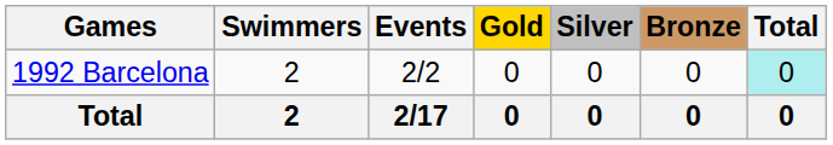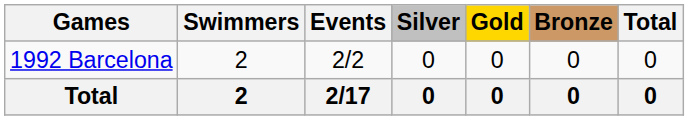columns swapped: Gold <-> Silver
1992 Barcelona | Total: paleturquoise background -> no background
